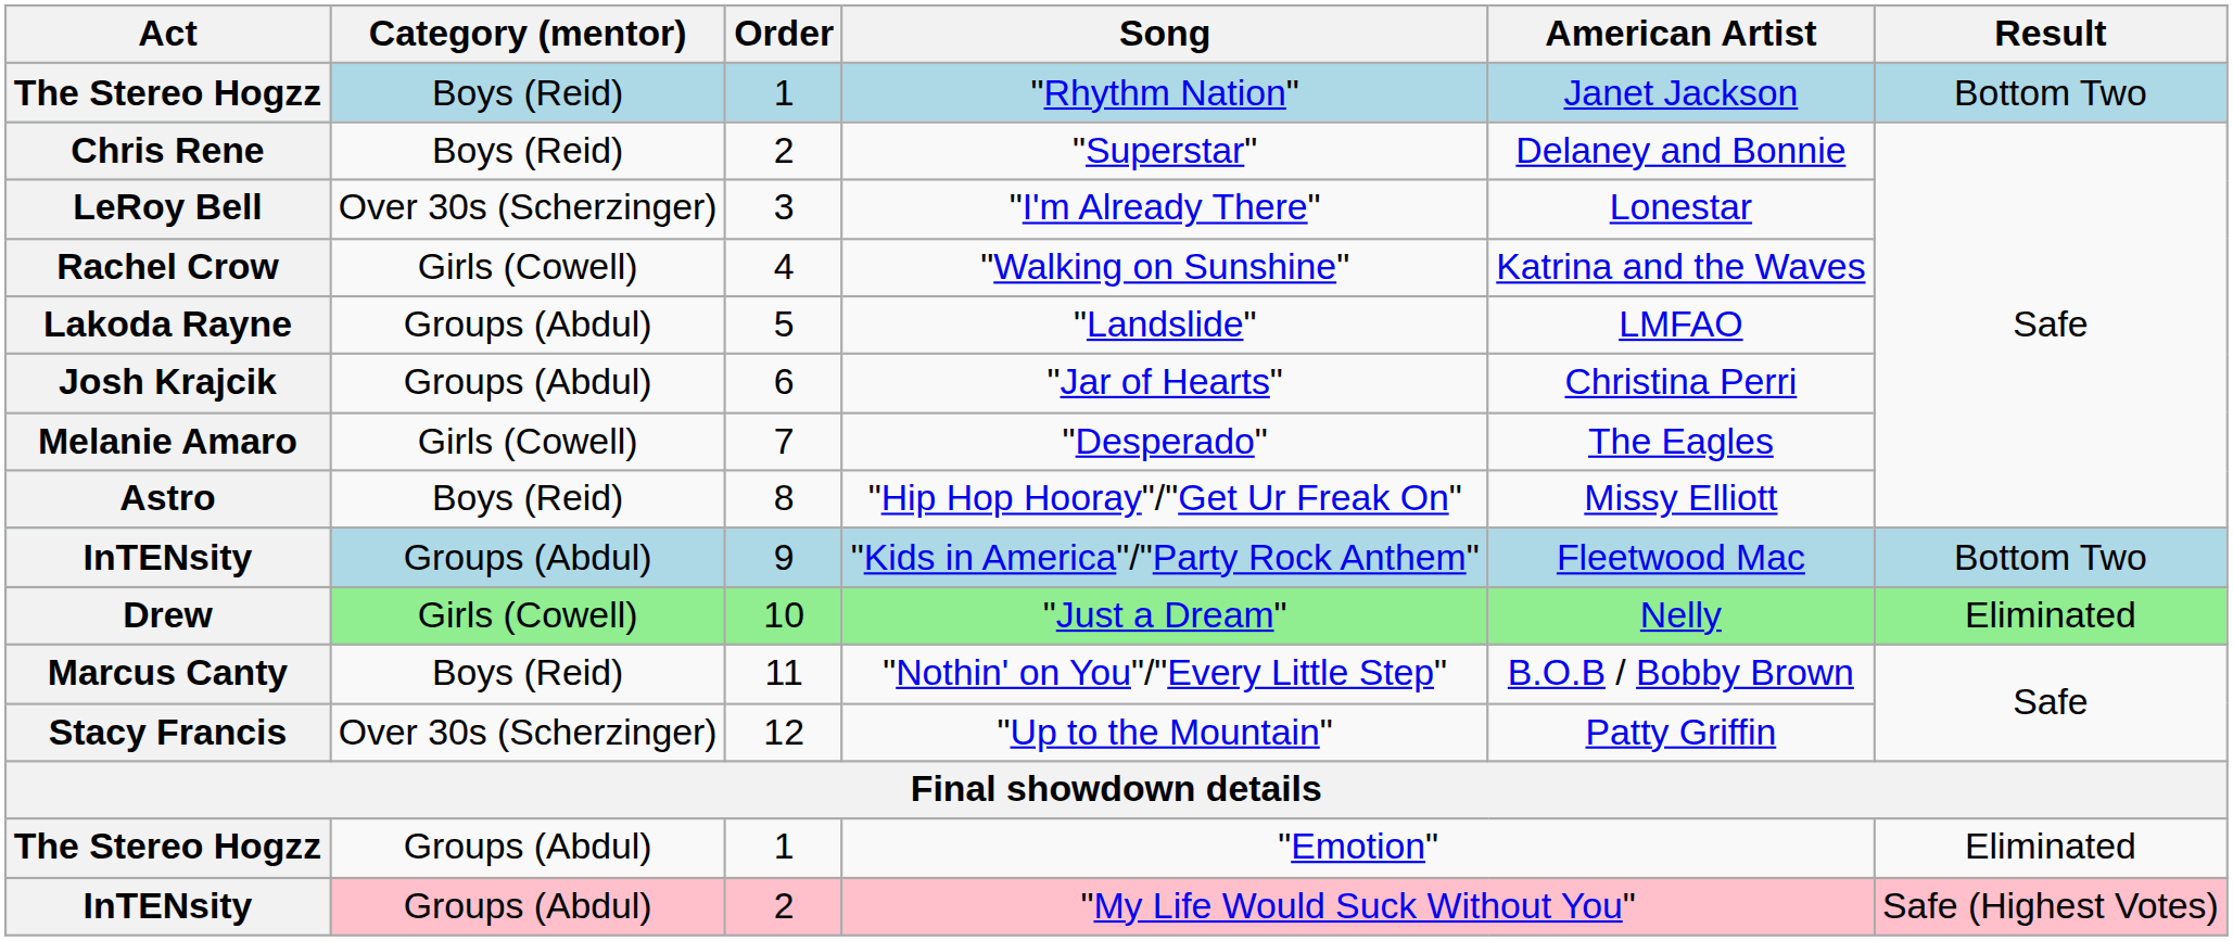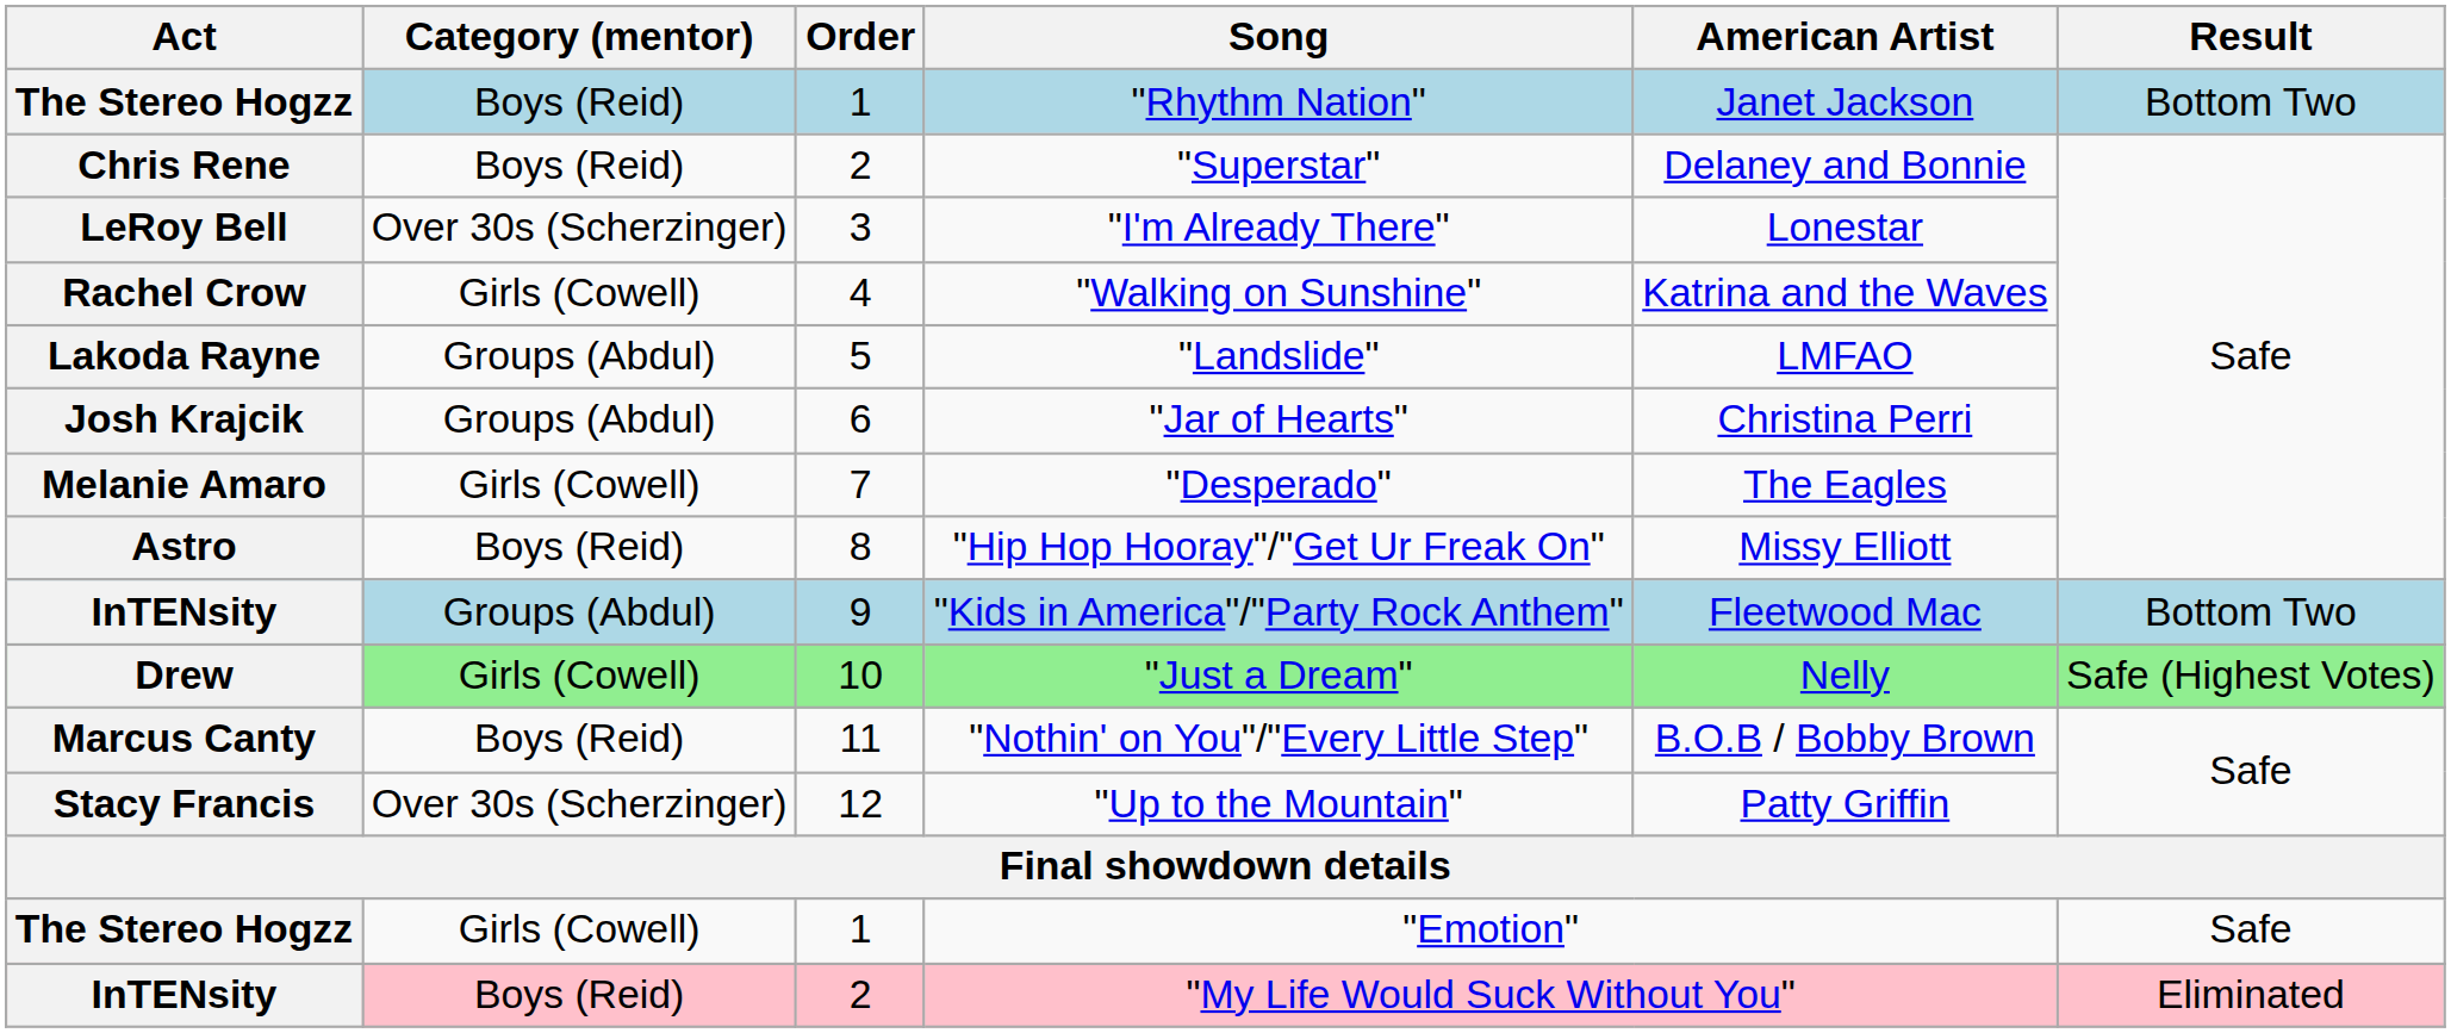"Just a Dream" | Result: Eliminated -> Safe (Highest Votes)
"Emotion" | Category (mentor): Groups (Abdul) -> Girls (Cowell)
"Emotion" | Result: Eliminated -> Safe
"My Life Would Suck Without You" | Category (mentor): Groups (Abdul) -> Boys (Reid)
"My Life Would Suck Without You" | Result: Safe (Highest Votes) -> Eliminated
